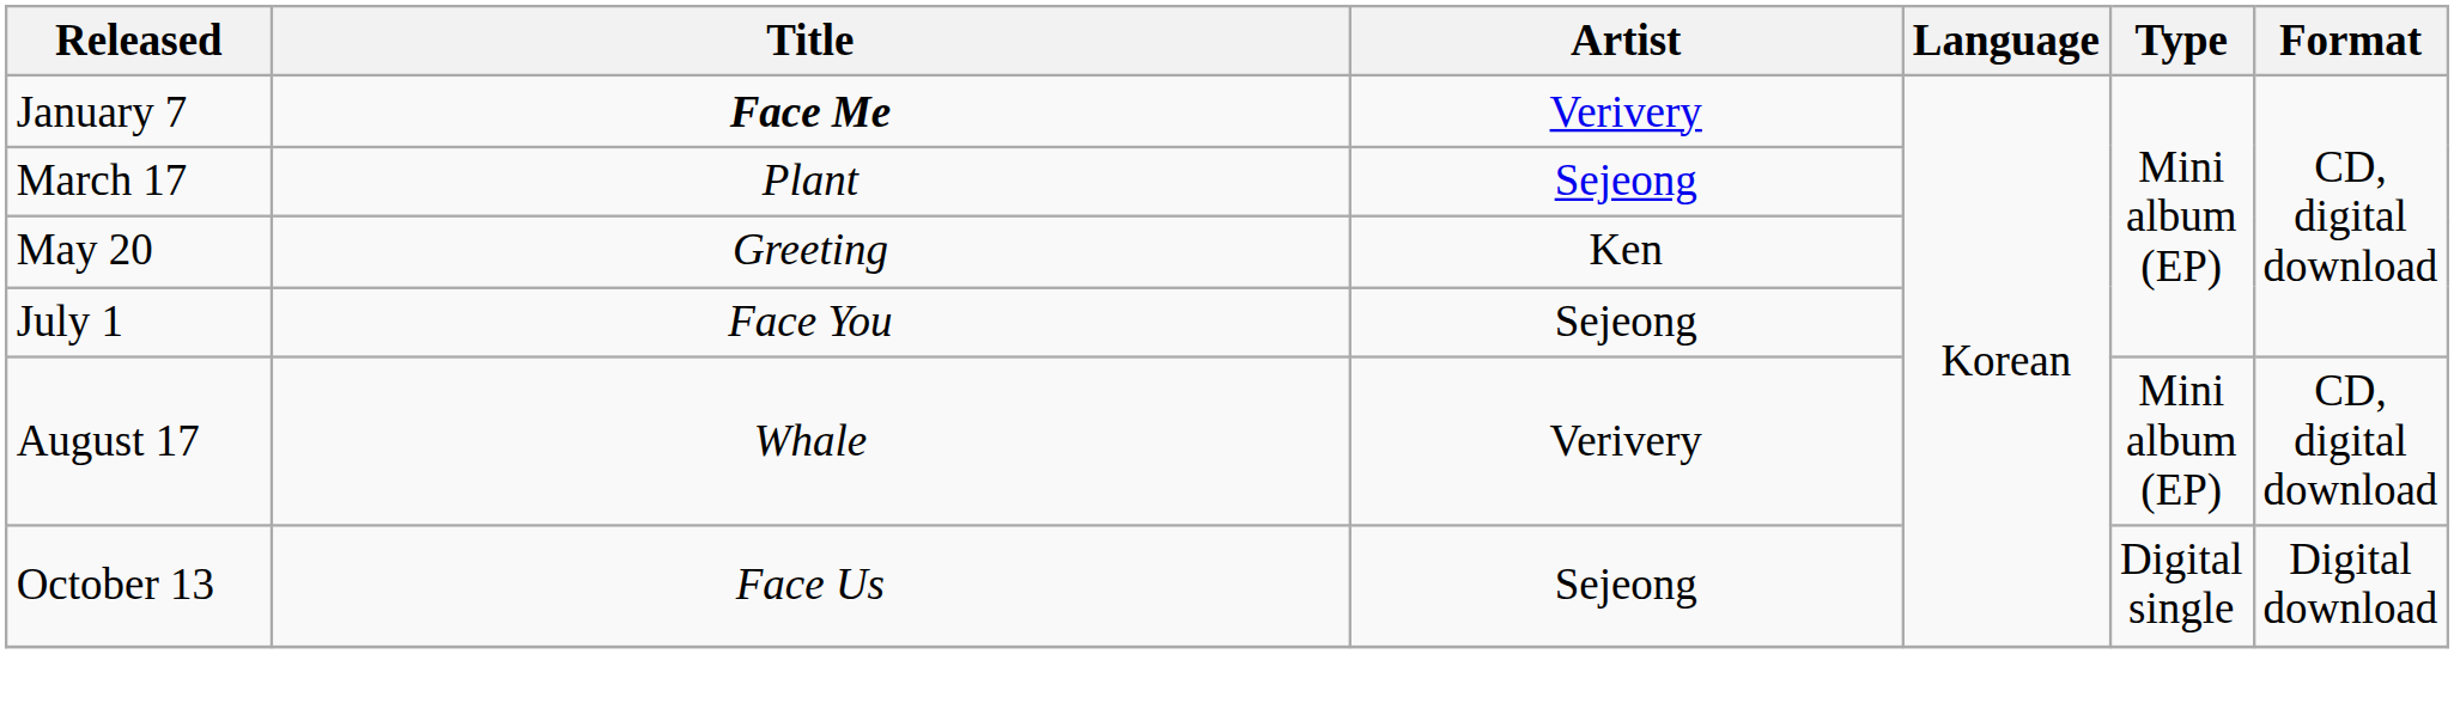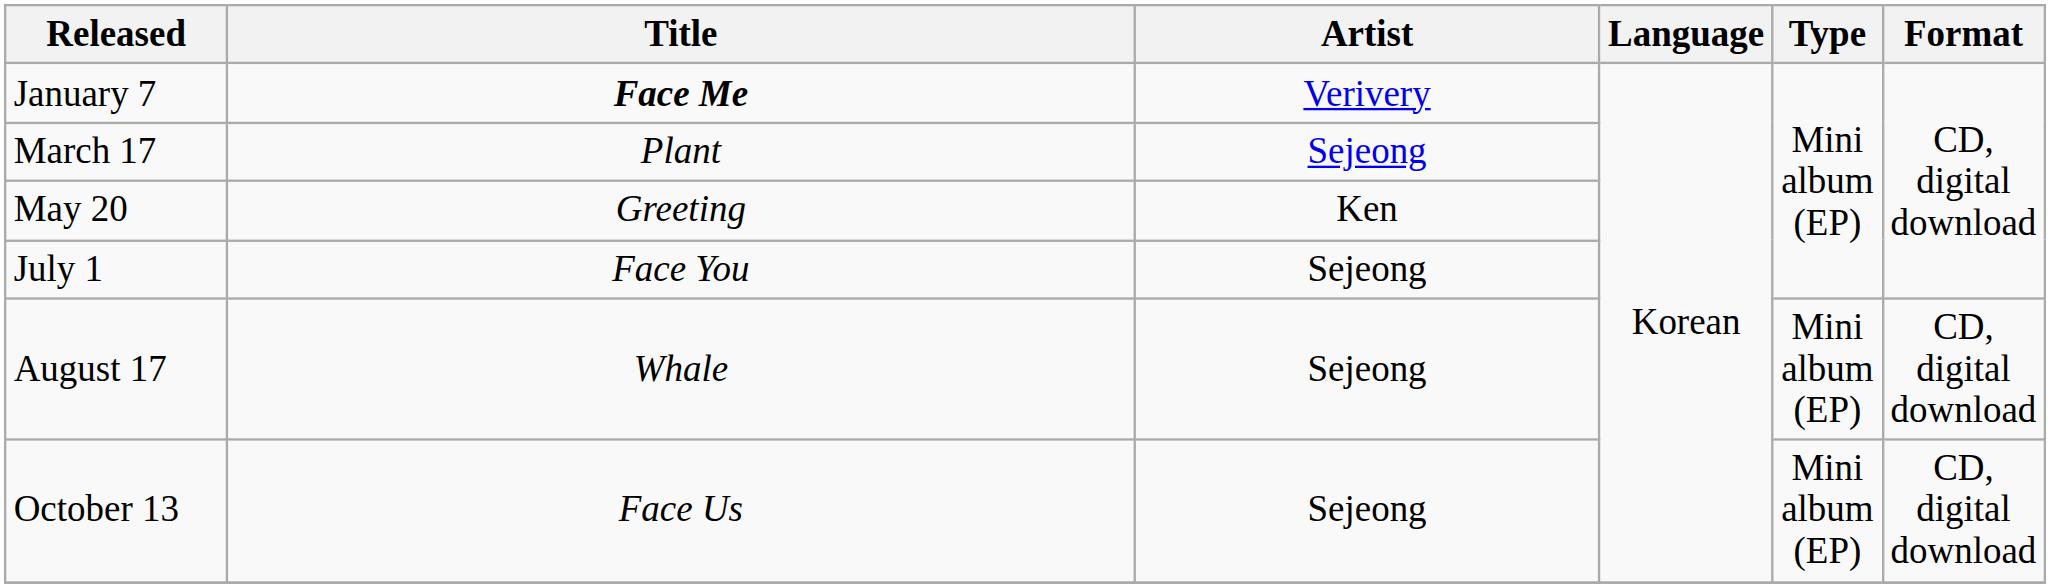August 17 | Artist: Verivery -> Sejeong
October 13 | Type: Digital single -> Mini album (EP)
October 13 | Format: Digital download -> CD, digital download
